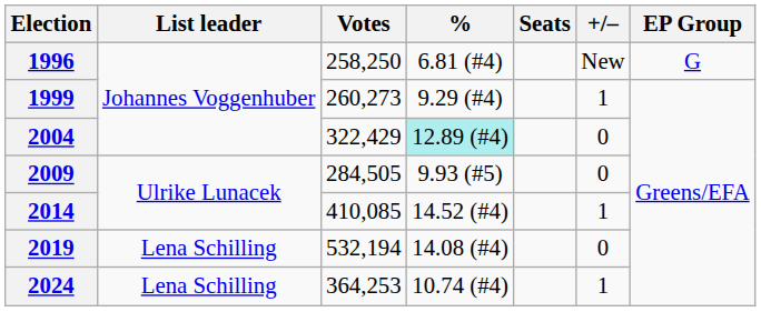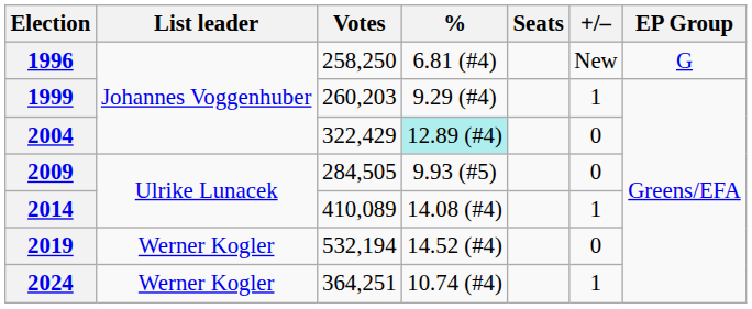1999 | Votes: 260,273 -> 260,203
2014 | Votes: 410,085 -> 410,089
2014 | %: 14.52 (#4) -> 14.08 (#4)
2019 | List leader: Lena Schilling -> Werner Kogler
2019 | %: 14.08 (#4) -> 14.52 (#4)
2024 | List leader: Lena Schilling -> Werner Kogler
2024 | Votes: 364,253 -> 364,251
